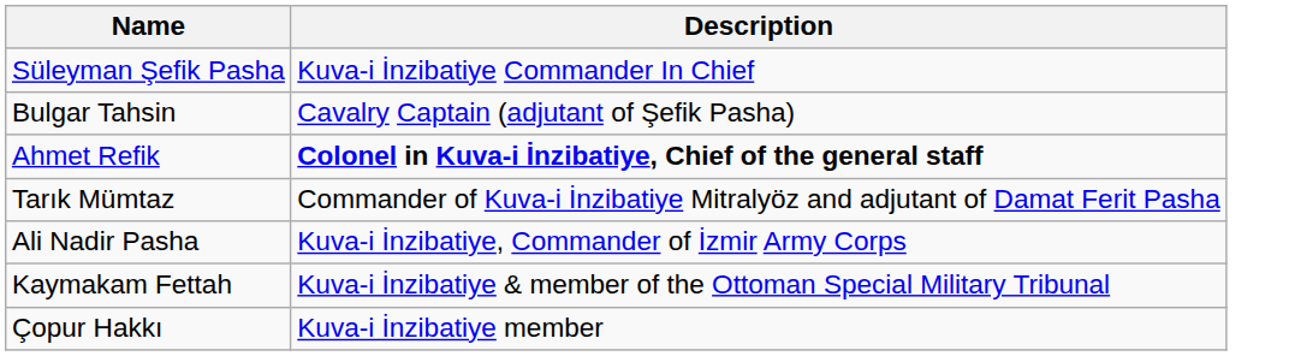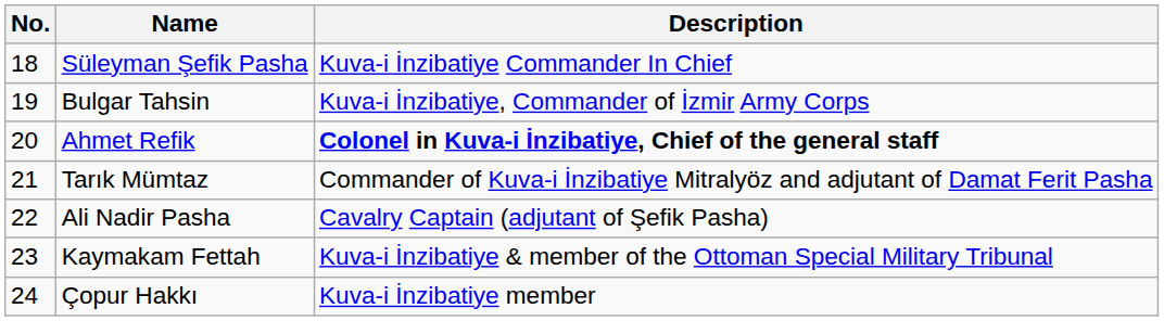+ column: No. | 18 | 19 | 20 | 21 | 22 | 23 | 24
Bulgar Tahsin | Description: Cavalry Captain (adjutant of Şefik Pasha) -> Kuva-i İnzibatiye, Commander of İzmir Army Corps
Ali Nadir Pasha | Description: Kuva-i İnzibatiye, Commander of İzmir Army Corps -> Cavalry Captain (adjutant of Şefik Pasha)
